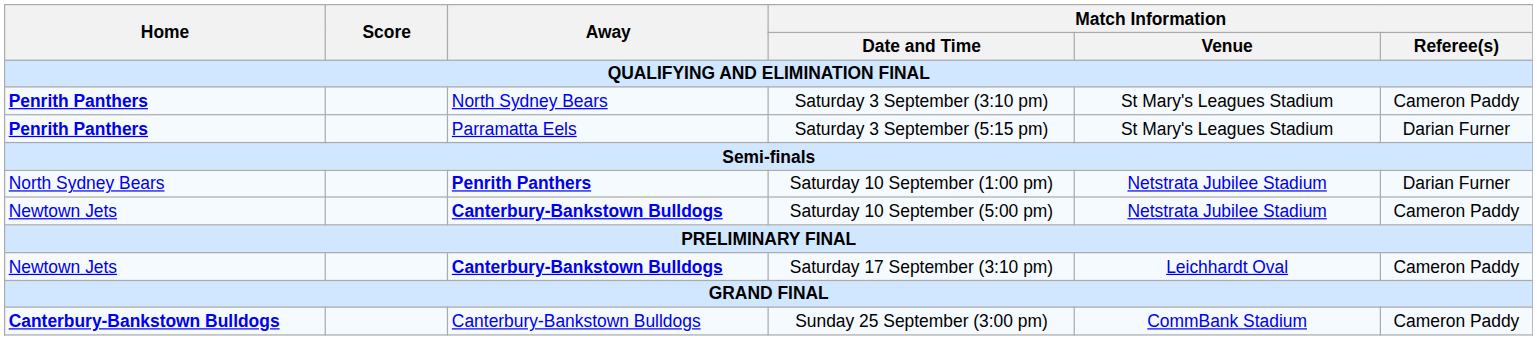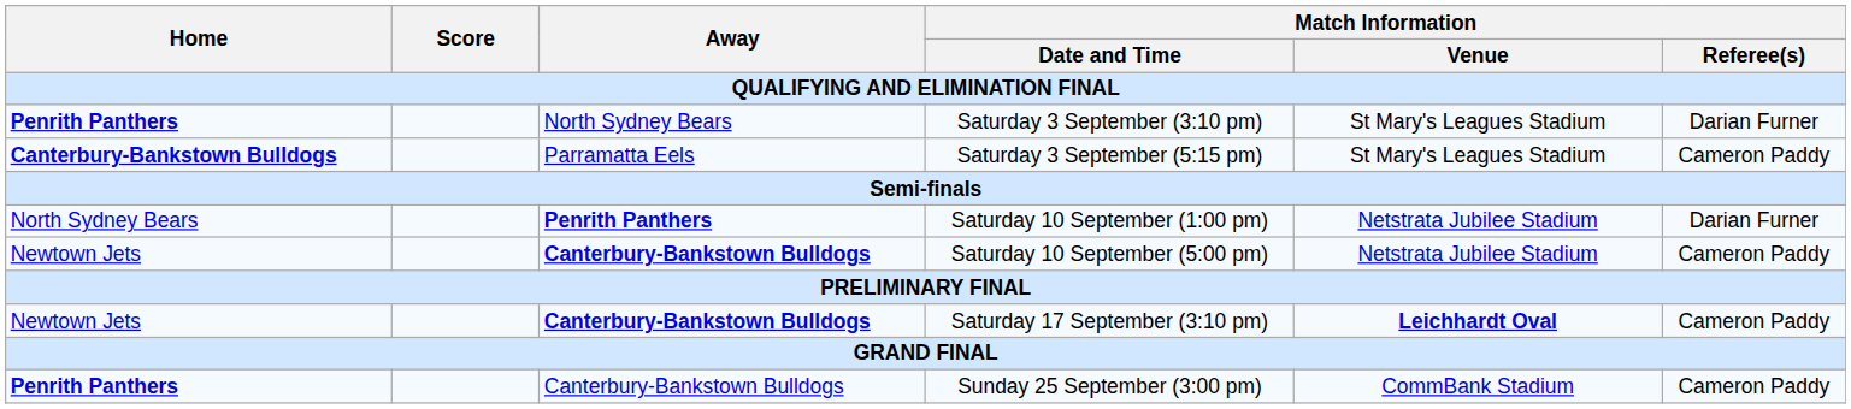Saturday 3 September (3:10 pm) | Match Information / Referee(s): Cameron Paddy -> Darian Furner
Saturday 3 September (5:15 pm) | Home: Penrith Panthers -> Canterbury-Bankstown Bulldogs
Saturday 3 September (5:15 pm) | Match Information / Referee(s): Darian Furner -> Cameron Paddy
Saturday 17 September (3:10 pm) | Match Information / Venue: normal -> bold
Sunday 25 September (3:00 pm) | Home: Canterbury-Bankstown Bulldogs -> Penrith Panthers
